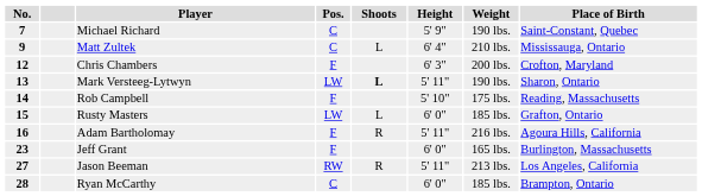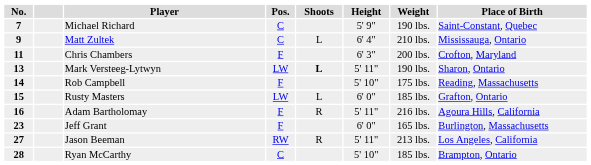Chris Chambers | No.: 12 -> 11
Ryan McCarthy | Height: 6' 0" -> 5' 10"
